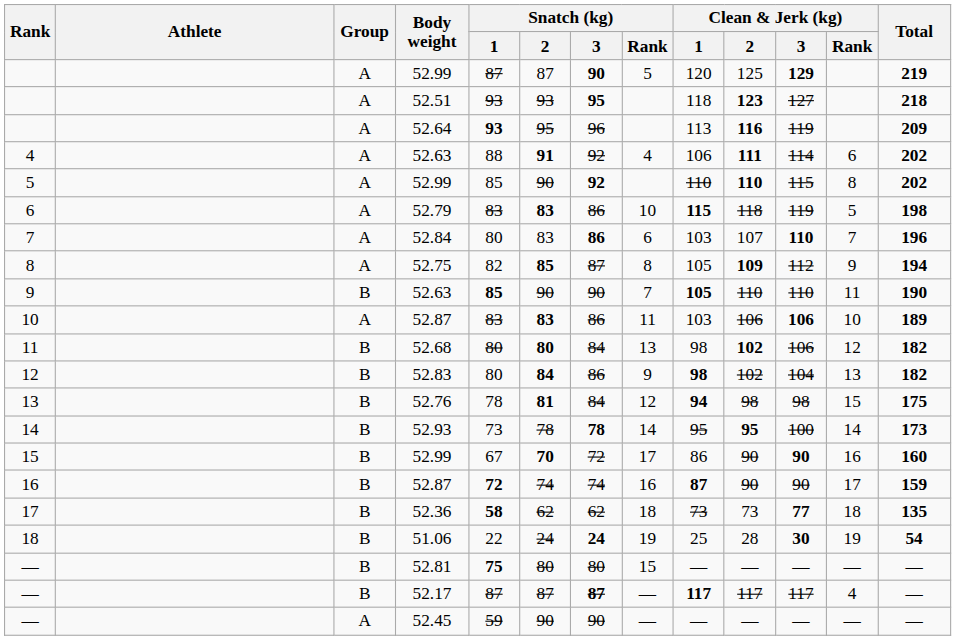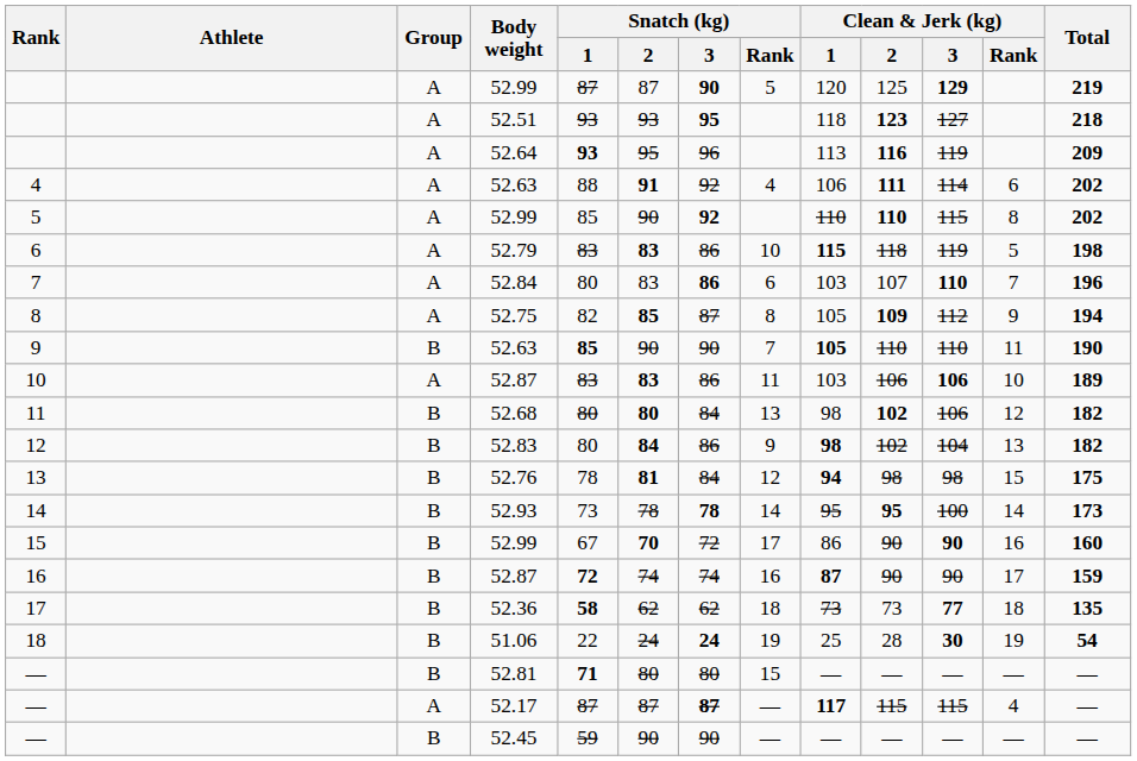— / 52.81 | Snatch (kg) / 1: 75 -> 71
— / 52.17 | Group: B -> A
— / 52.17 | Clean & Jerk (kg) / 2: 117 -> 115
— / 52.17 | Clean & Jerk (kg) / 3: 117 -> 115
— / 52.45 | Group: A -> B
